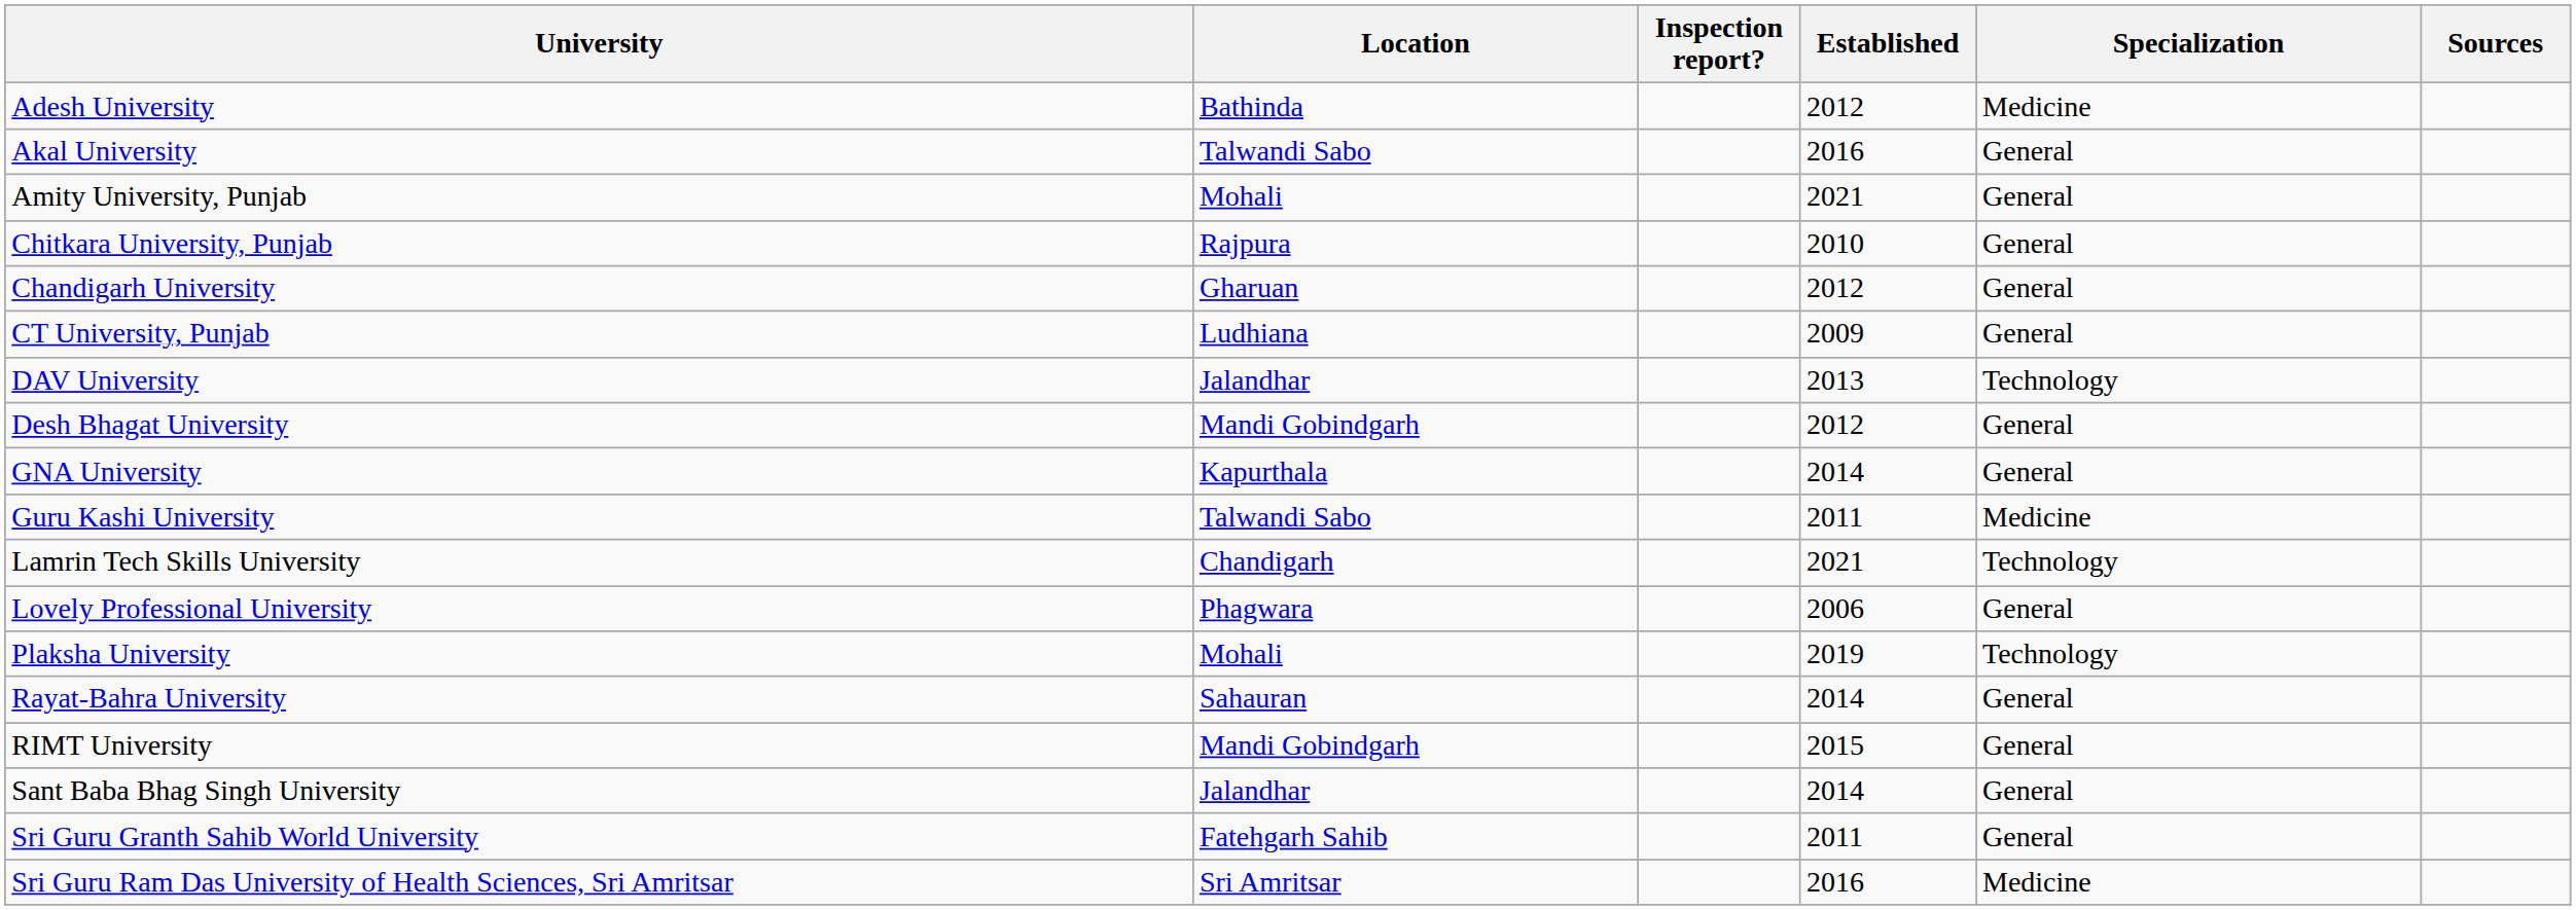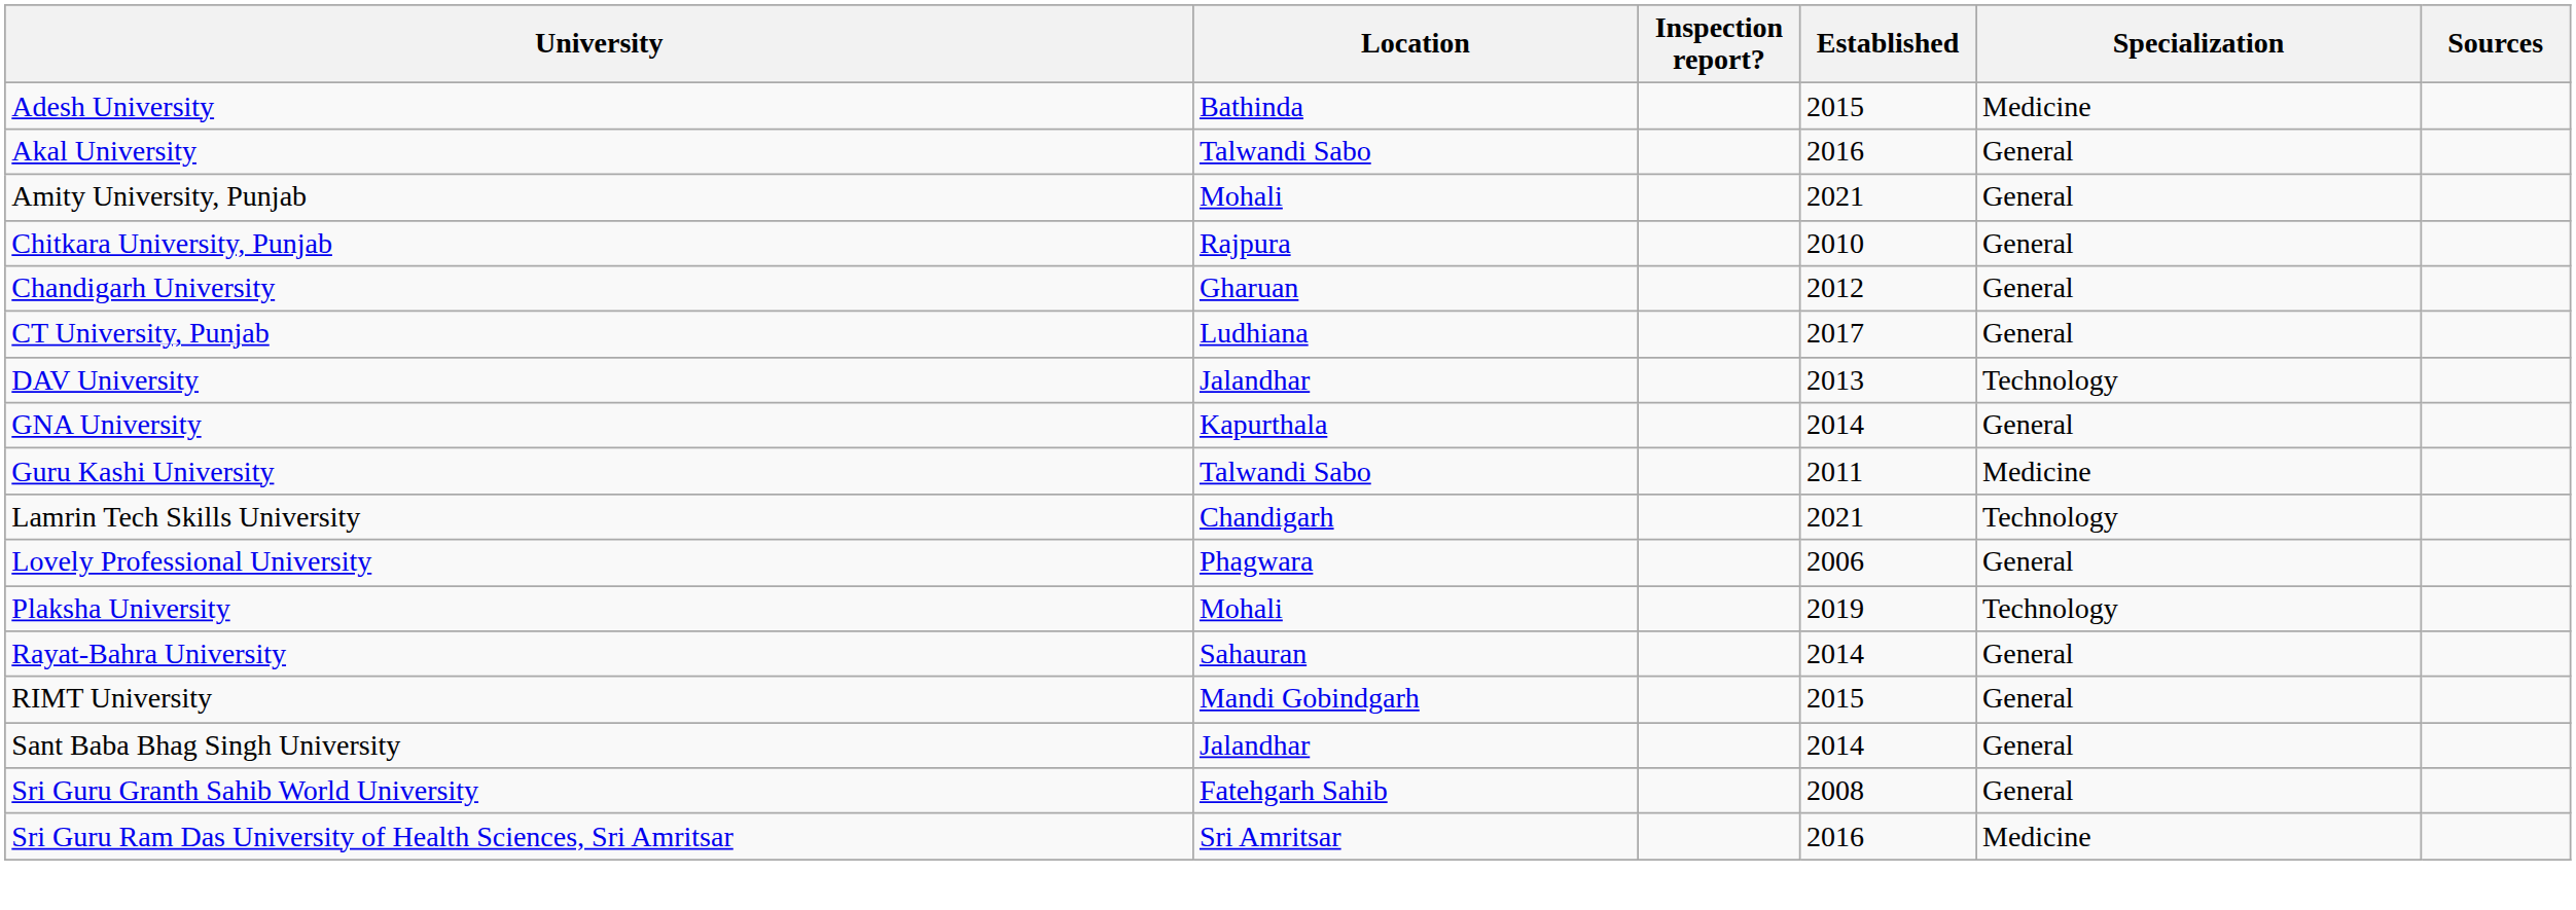Adesh University | Established: 2012 -> 2015
CT University, Punjab | Established: 2009 -> 2017
- row: Desh Bhagat University | Mandi Gobindgarh | 2012 | General
Sri Guru Granth Sahib World University | Established: 2011 -> 2008
